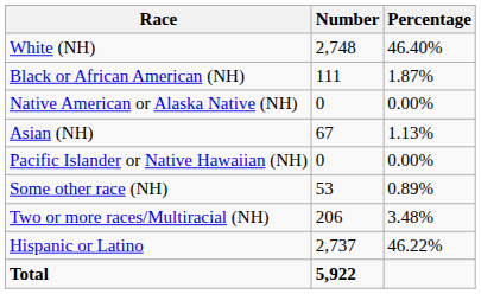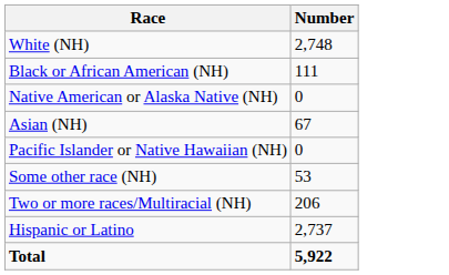- column: Percentage | 46.40% | 1.87% | 0.00% | 1.13% | 0.00% | 0.89% | 3.48% | 46.22%
